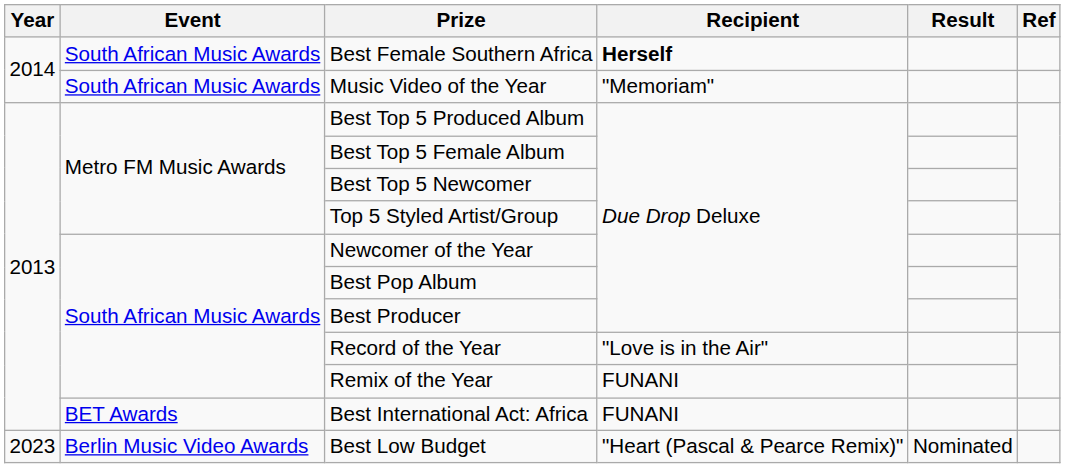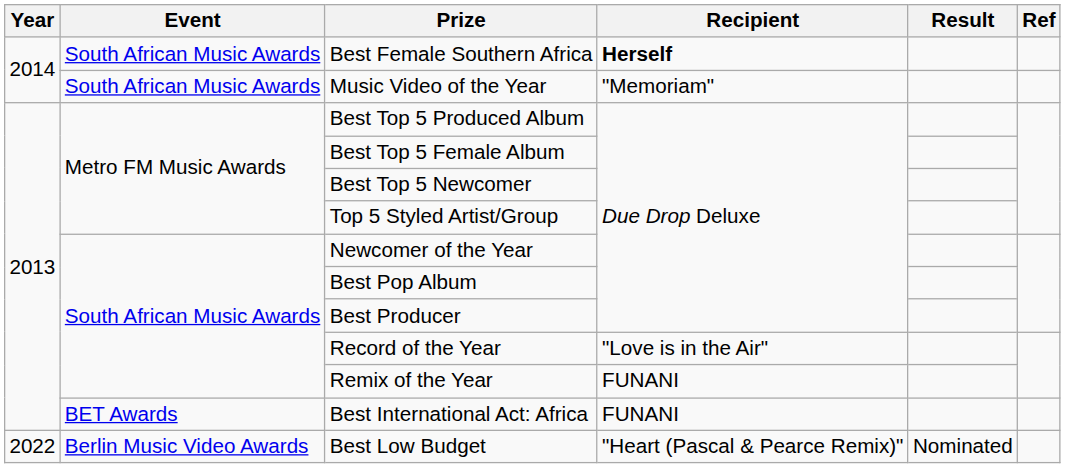Best Low Budget | Year: 2023 -> 2022
